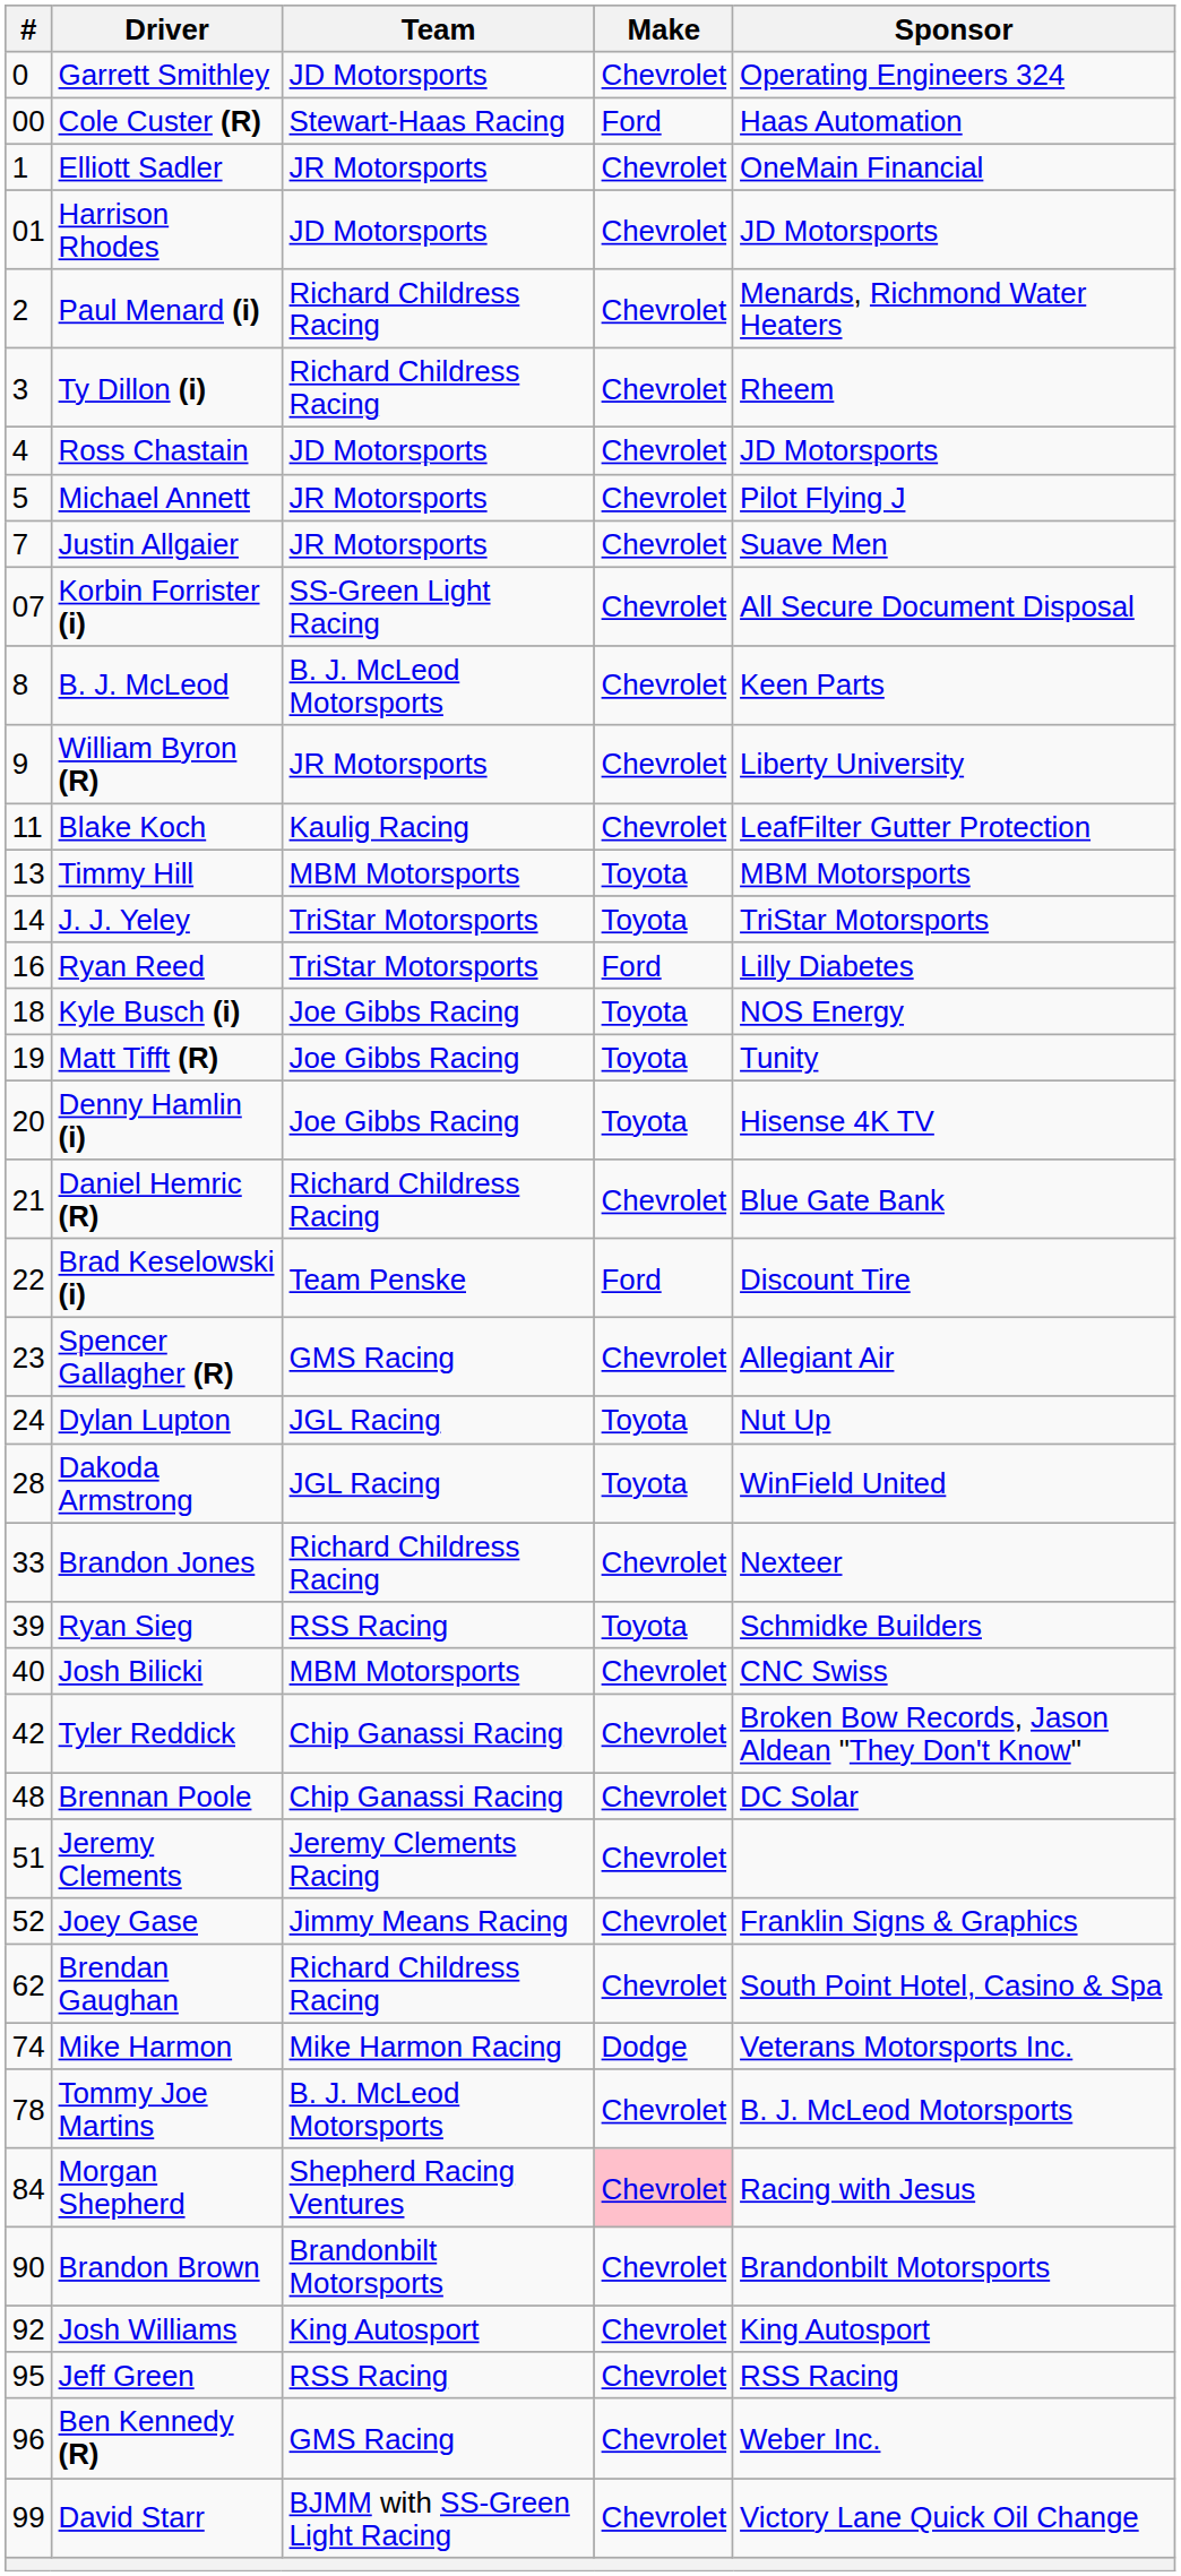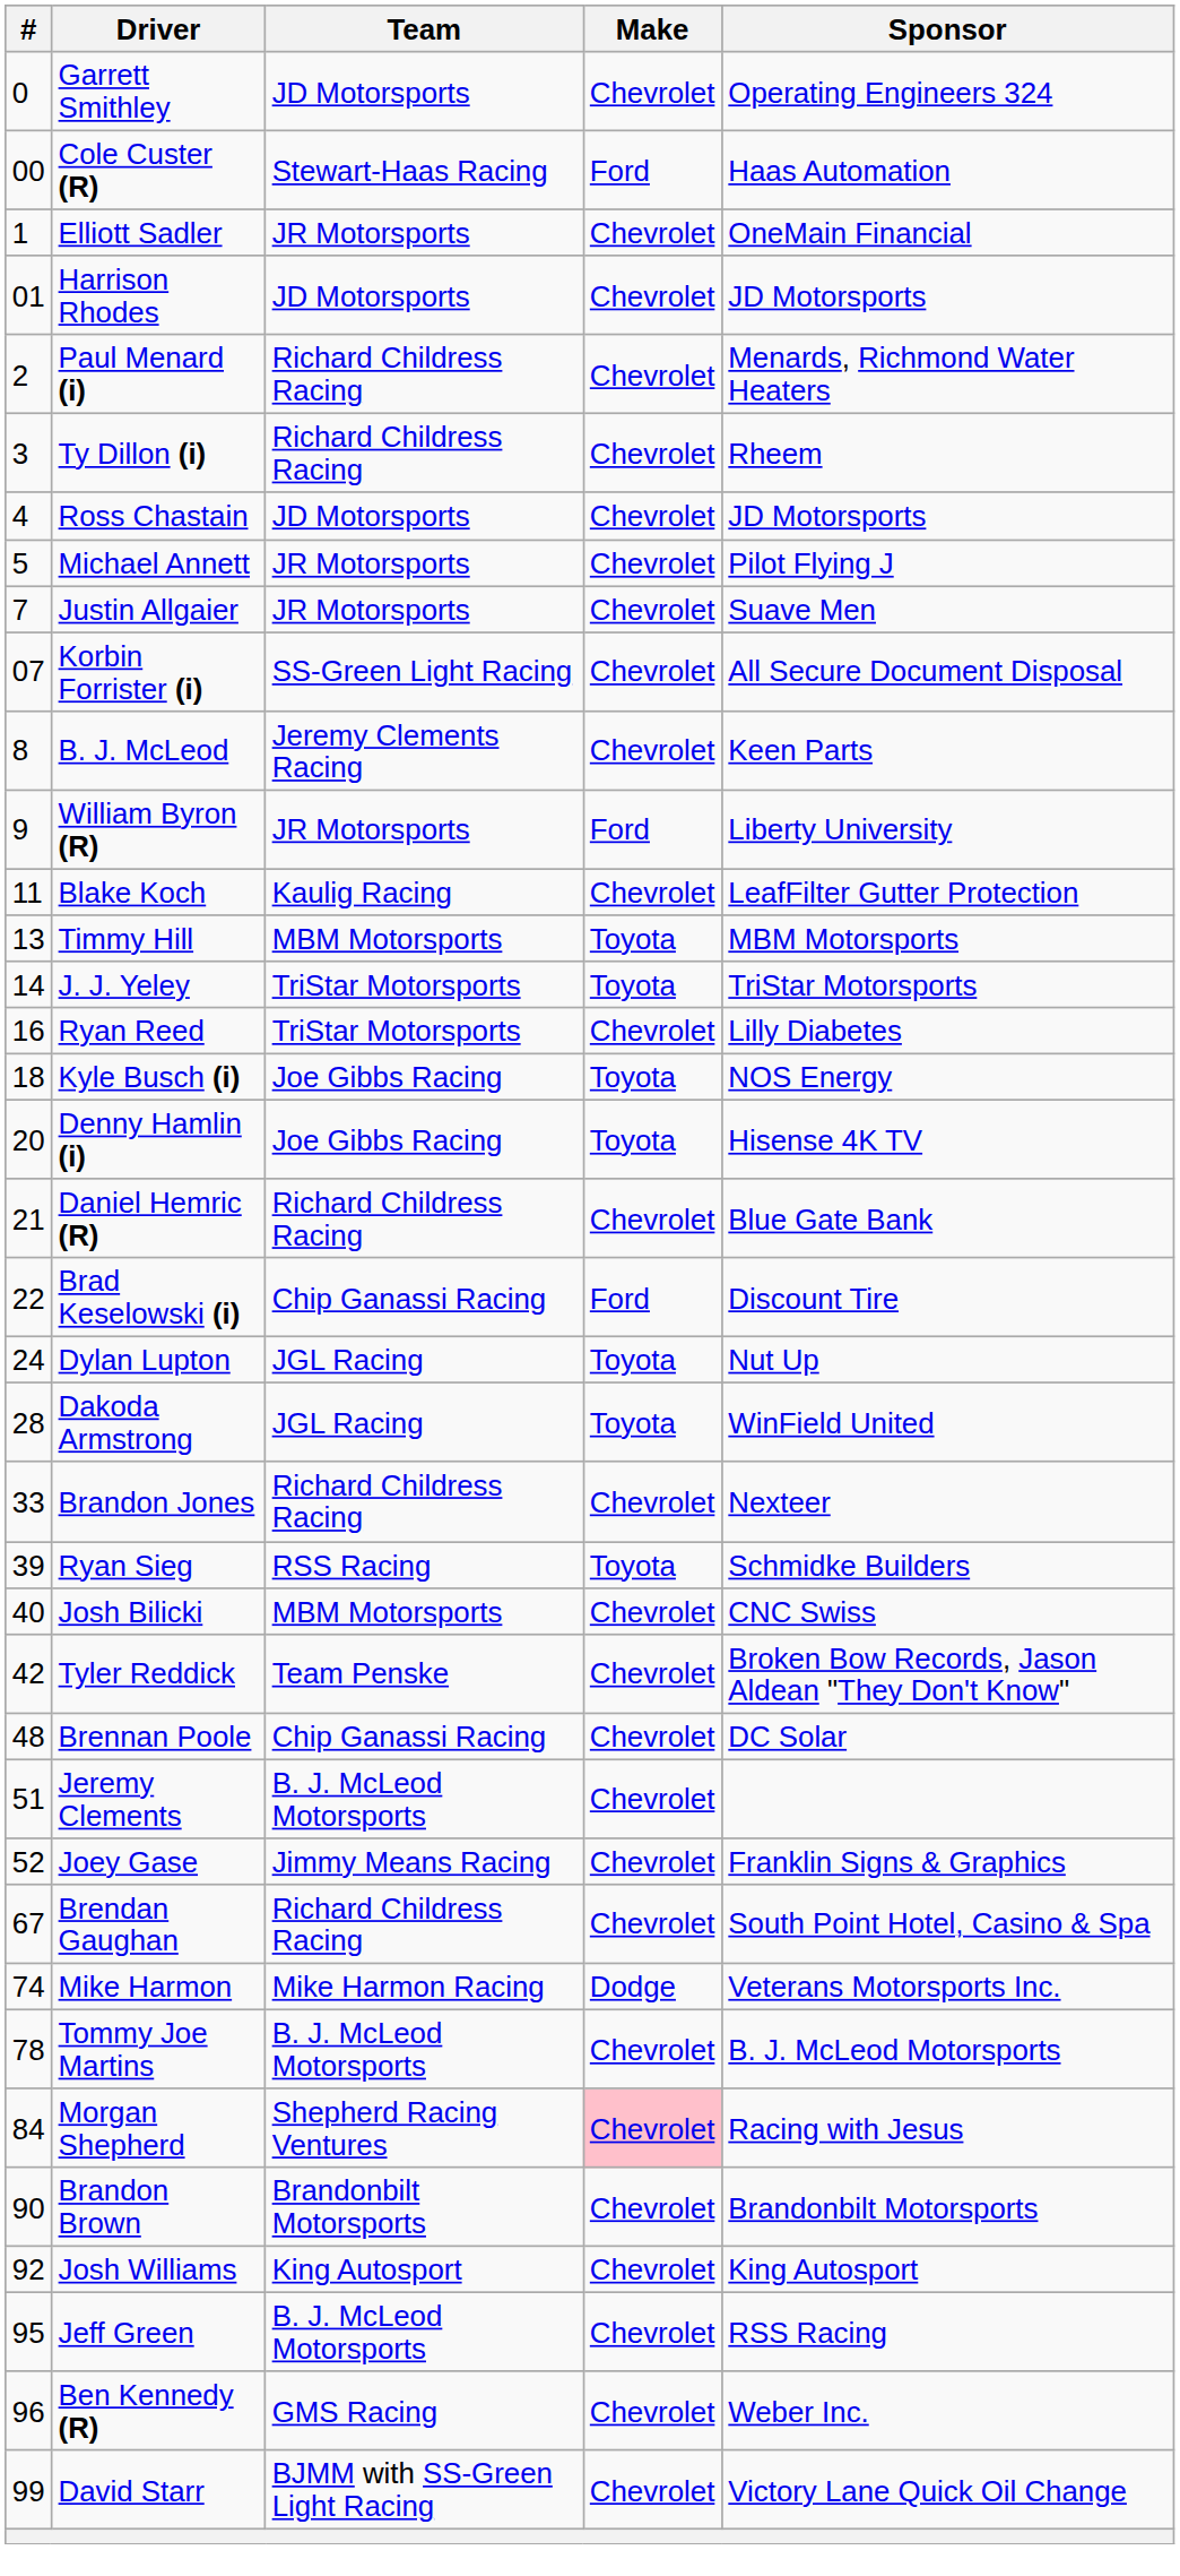B. J. McLeod | Team: B. J. McLeod Motorsports -> Jeremy Clements Racing
William Byron (R) | Make: Chevrolet -> Ford
Ryan Reed | Make: Ford -> Chevrolet
- row: 19 | Matt Tifft (R) | Joe Gibbs Racing | Toyota | Tunity
Brad Keselowski (i) | Team: Team Penske -> Chip Ganassi Racing
- row: 23 | Spencer Gallagher (R) | GMS Racing | Chevrolet | Allegiant Air
Tyler Reddick | Team: Chip Ganassi Racing -> Team Penske
Jeremy Clements | Team: Jeremy Clements Racing -> B. J. McLeod Motorsports
Brendan Gaughan | #: 62 -> 67
Jeff Green | Team: RSS Racing -> B. J. McLeod Motorsports
